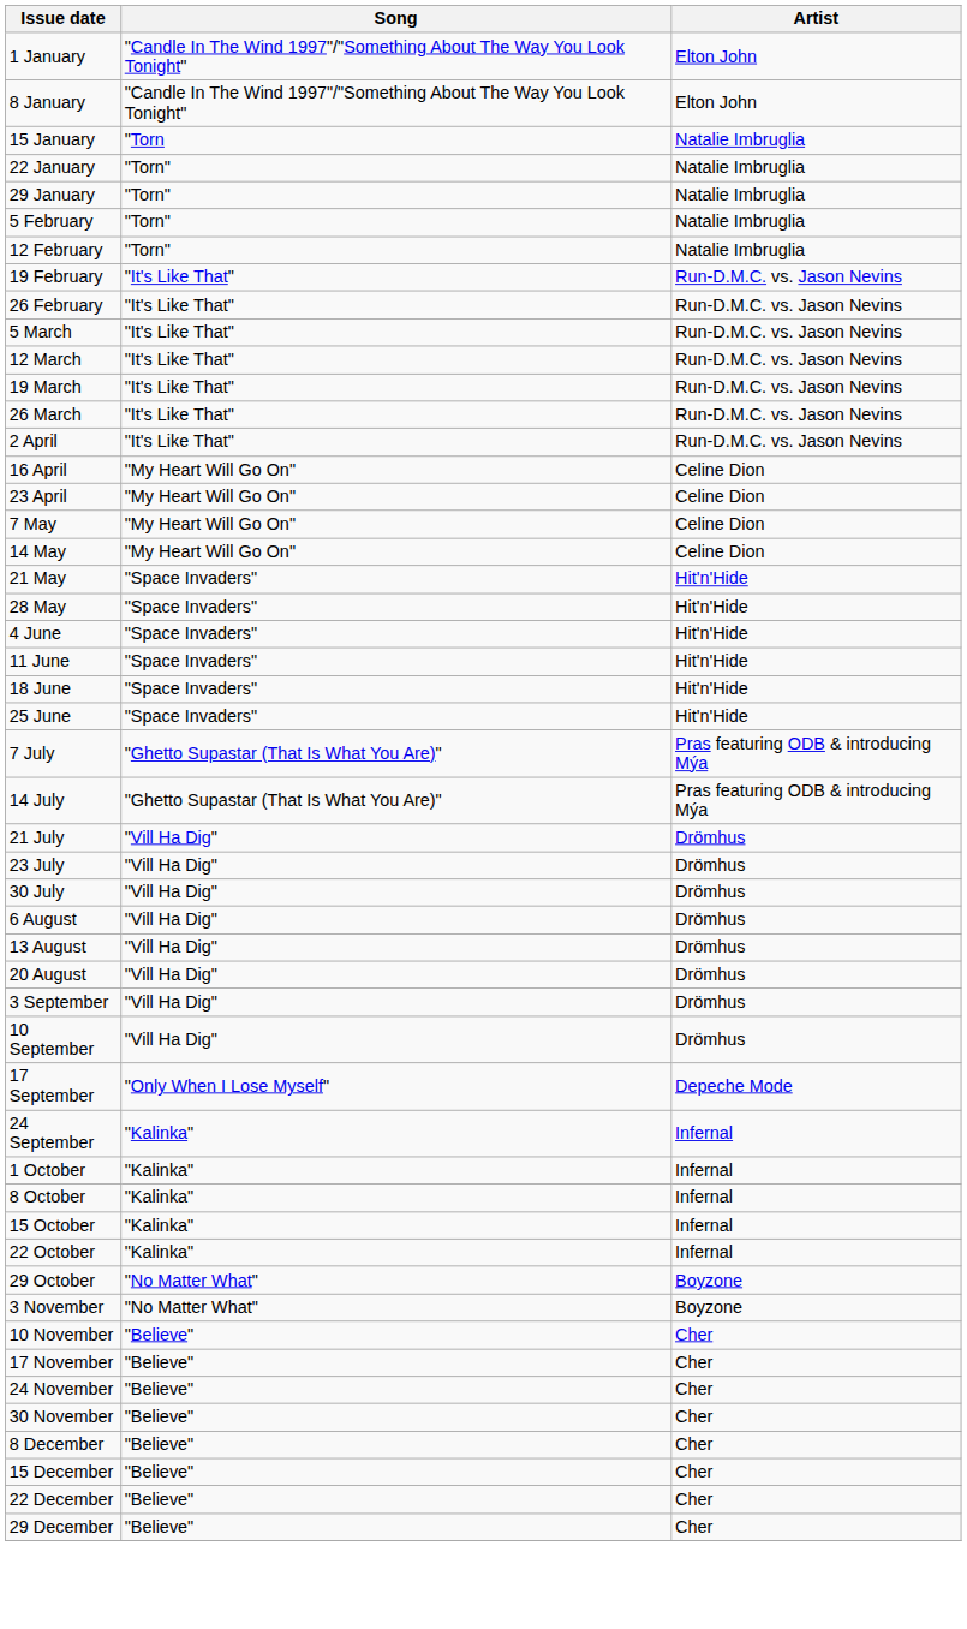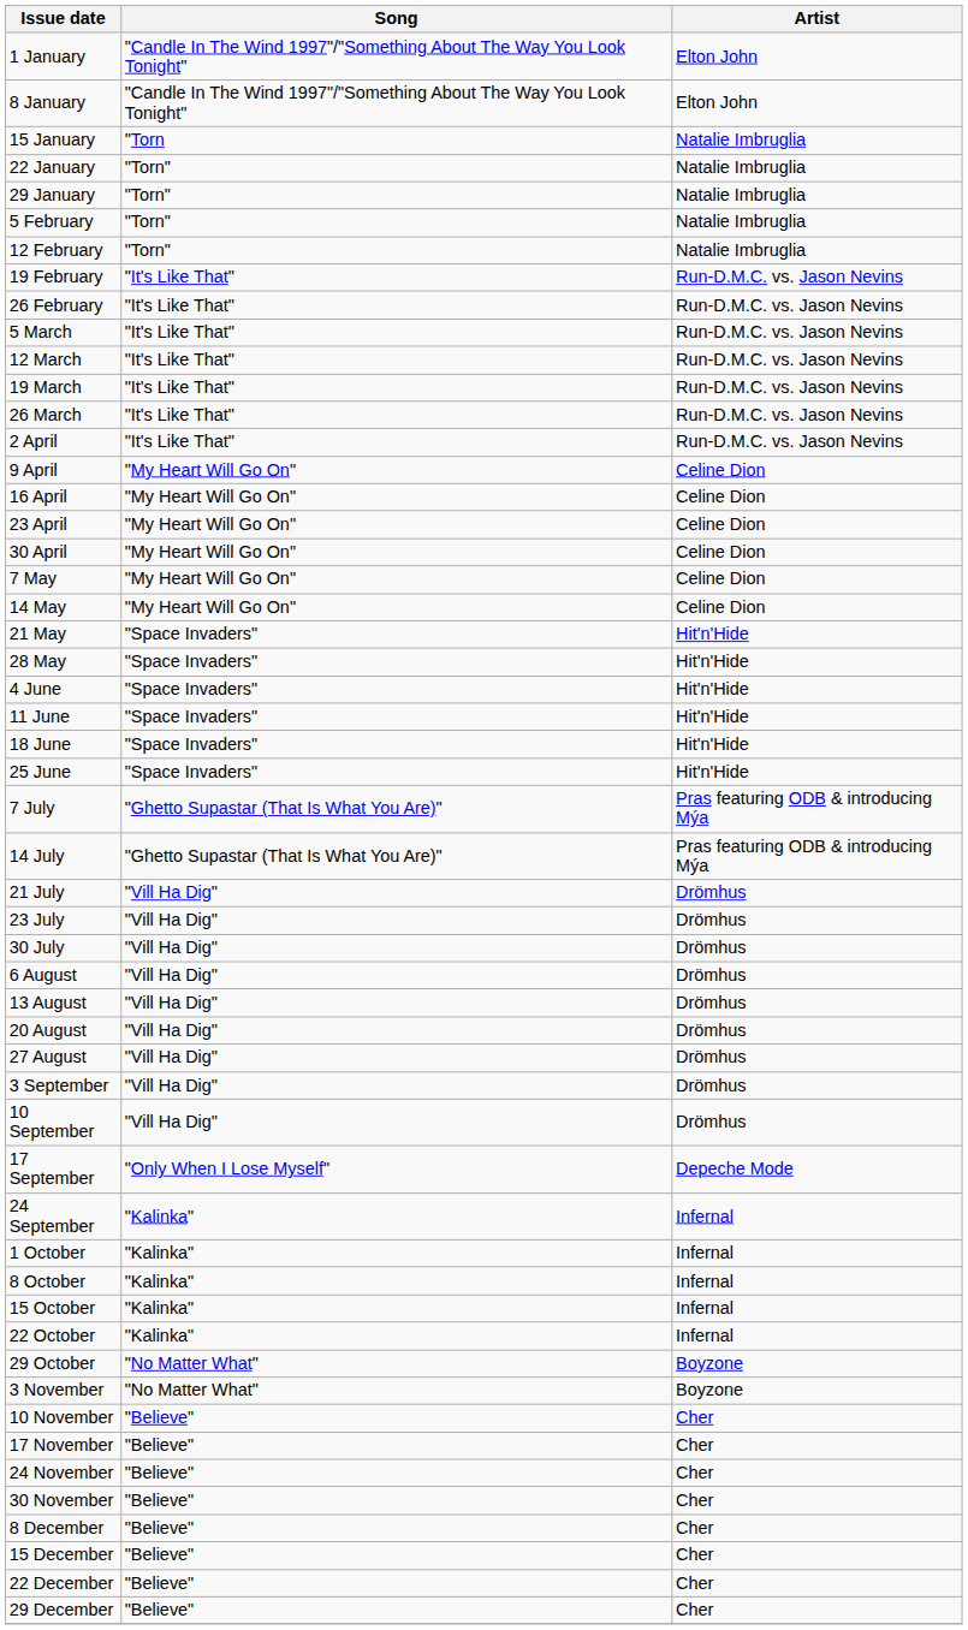+ row: 9 April | "My Heart Will Go On" | Celine Dion
+ row: 30 April | "My Heart Will Go On" | Celine Dion
+ row: 27 August | "Vill Ha Dig" | Drömhus
